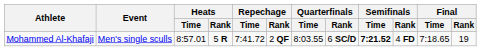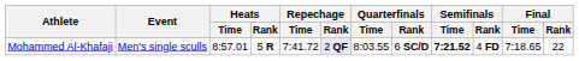Mohammed Al-Khafaji | Repechage / Rank: no background -> lavender background
Mohammed Al-Khafaji | Final / Rank: 19 -> 22
